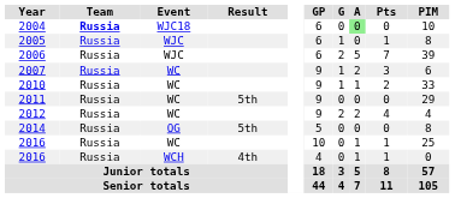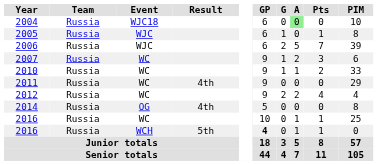2004 | Team: bold -> normal
2011 | Result: 5th -> 4th
2014 | Result: 5th -> 4th
2016 / WCH | Result: 4th -> 5th
2016 / WCH | GP: normal -> bold
